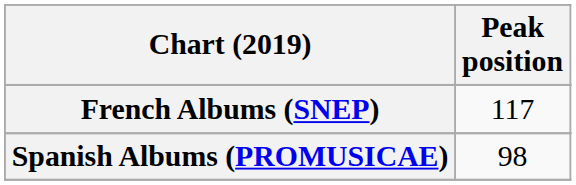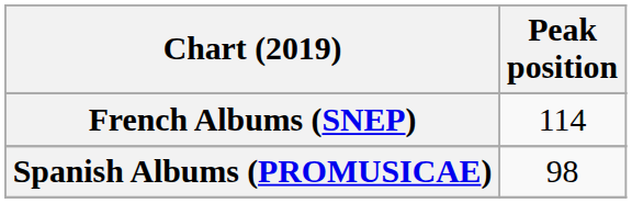French Albums (SNEP) | Peak position: 117 -> 114
